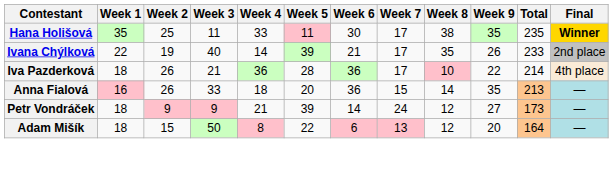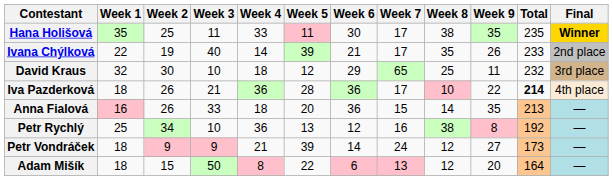+ row: David Kraus | 32 | 30 | 10 | 18 | 12 | 29 | 65 | 25 | 11 | 232 | 3rd place
Iva Pazderková | Total: normal -> bold
+ row: Petr Rychlý | 25 | 34 | 10 | 36 | 13 | 12 | 16 | 38 | 8 | 192 | —
